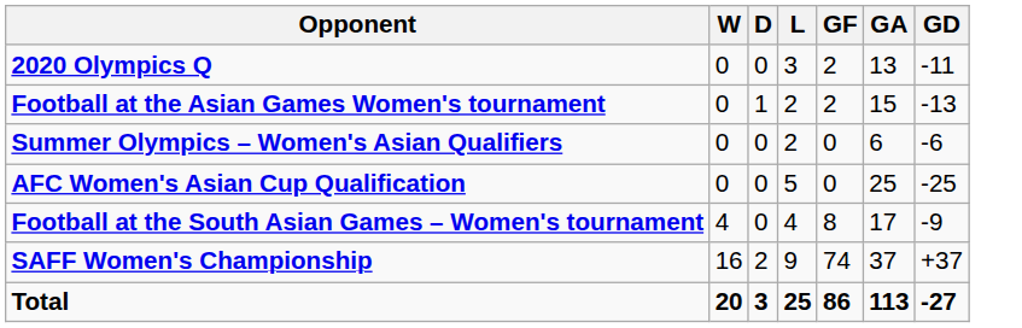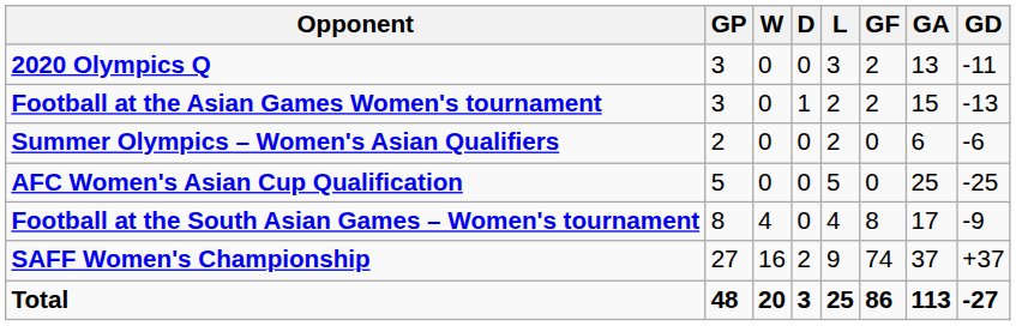+ column: GP | 3 | 3 | 2 | 5 | 8 | 27 | 48
